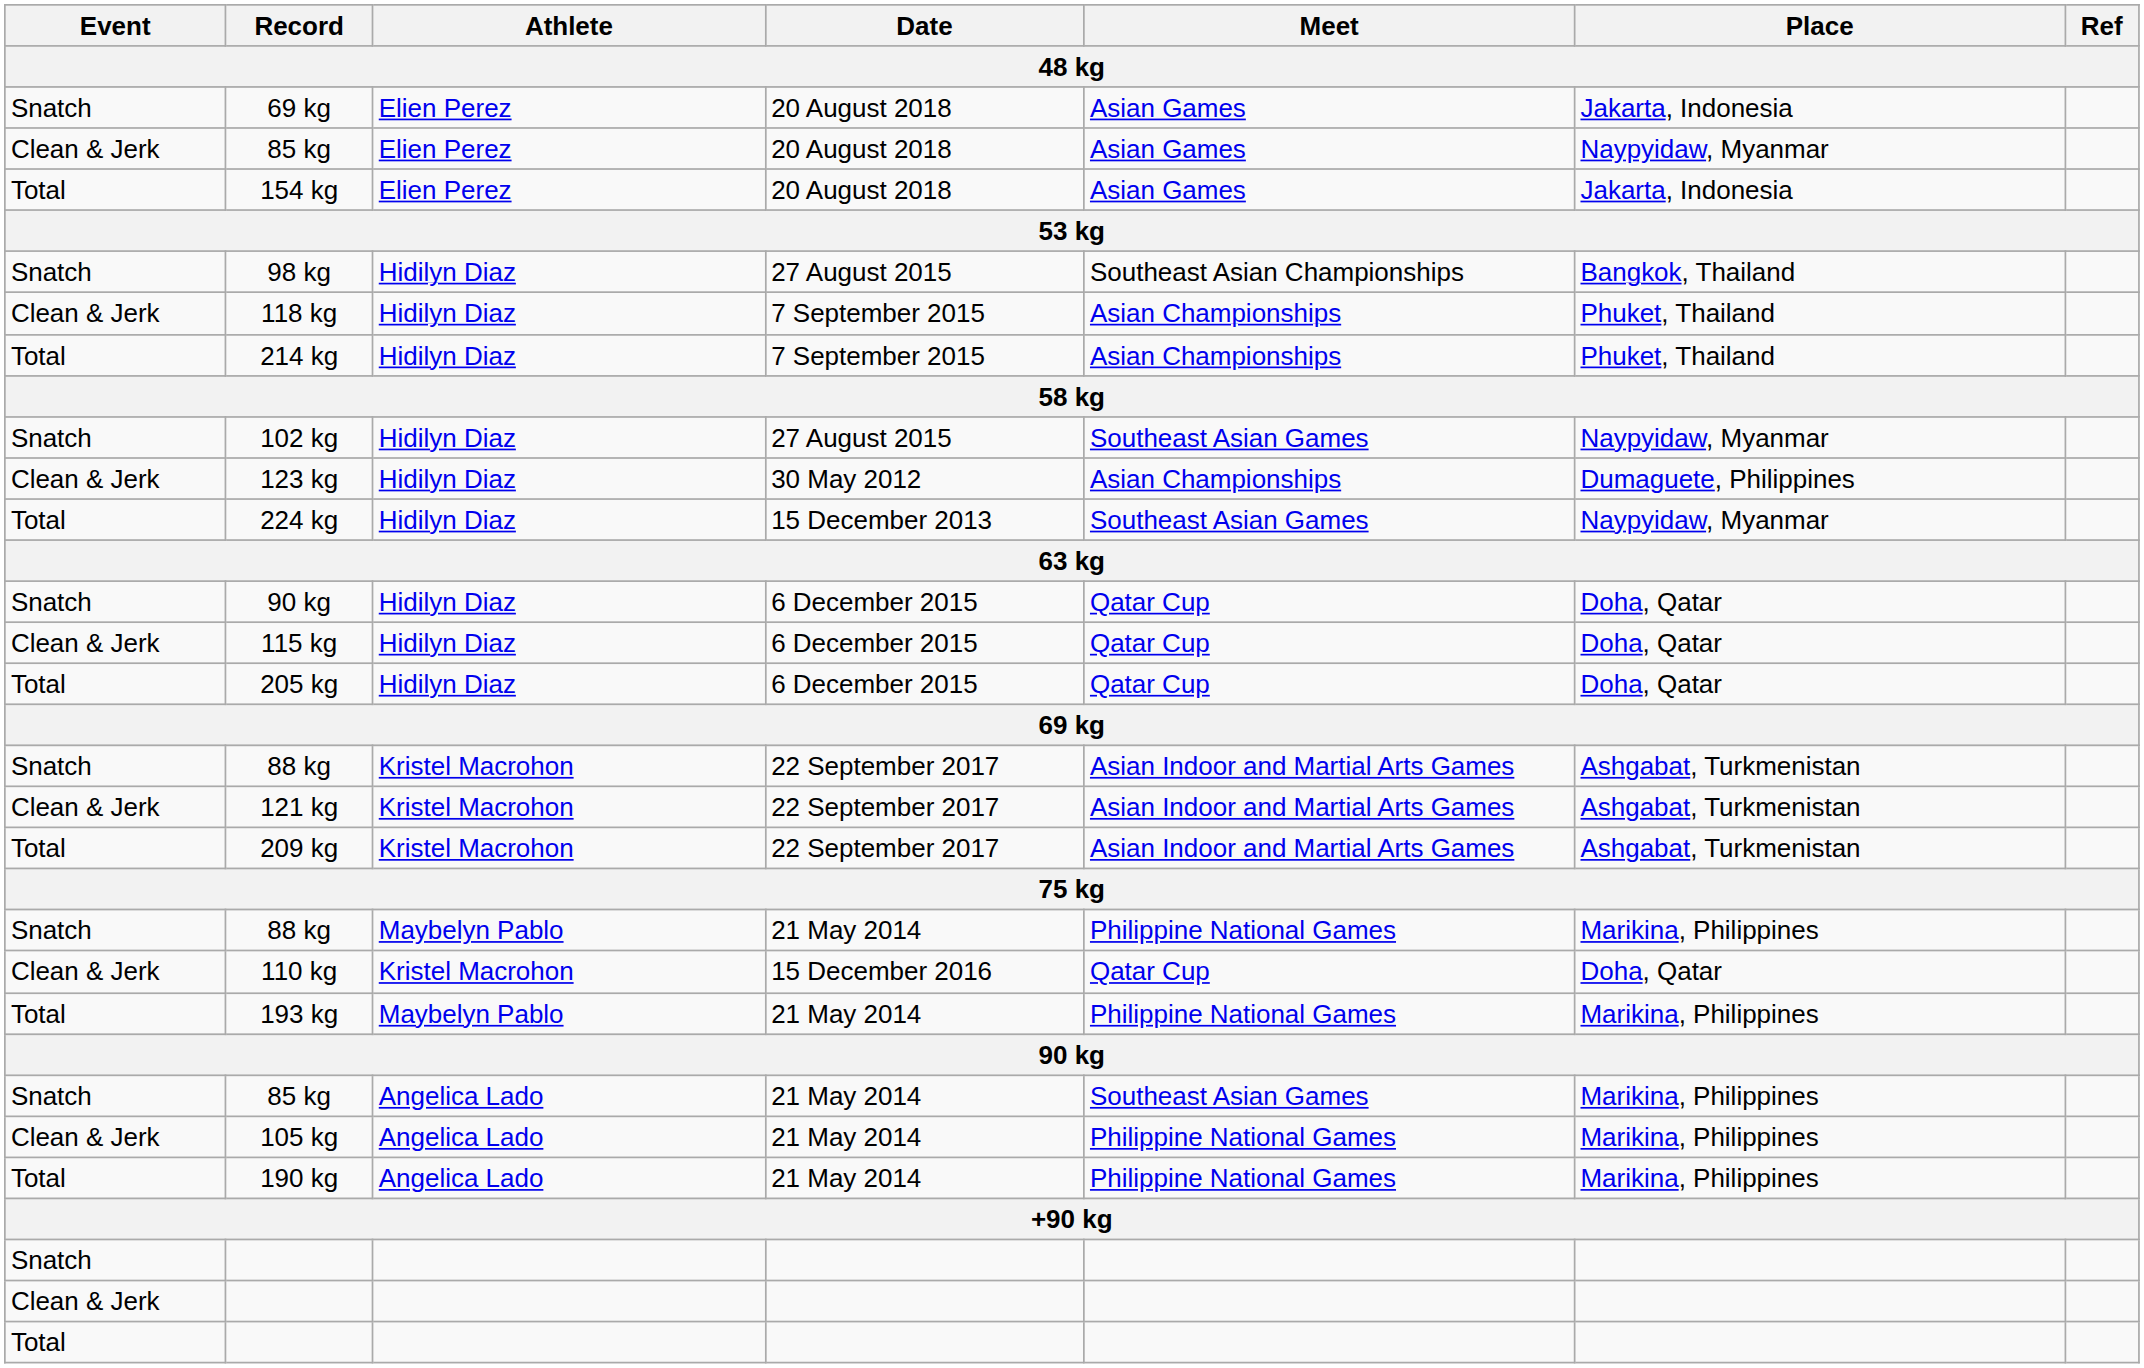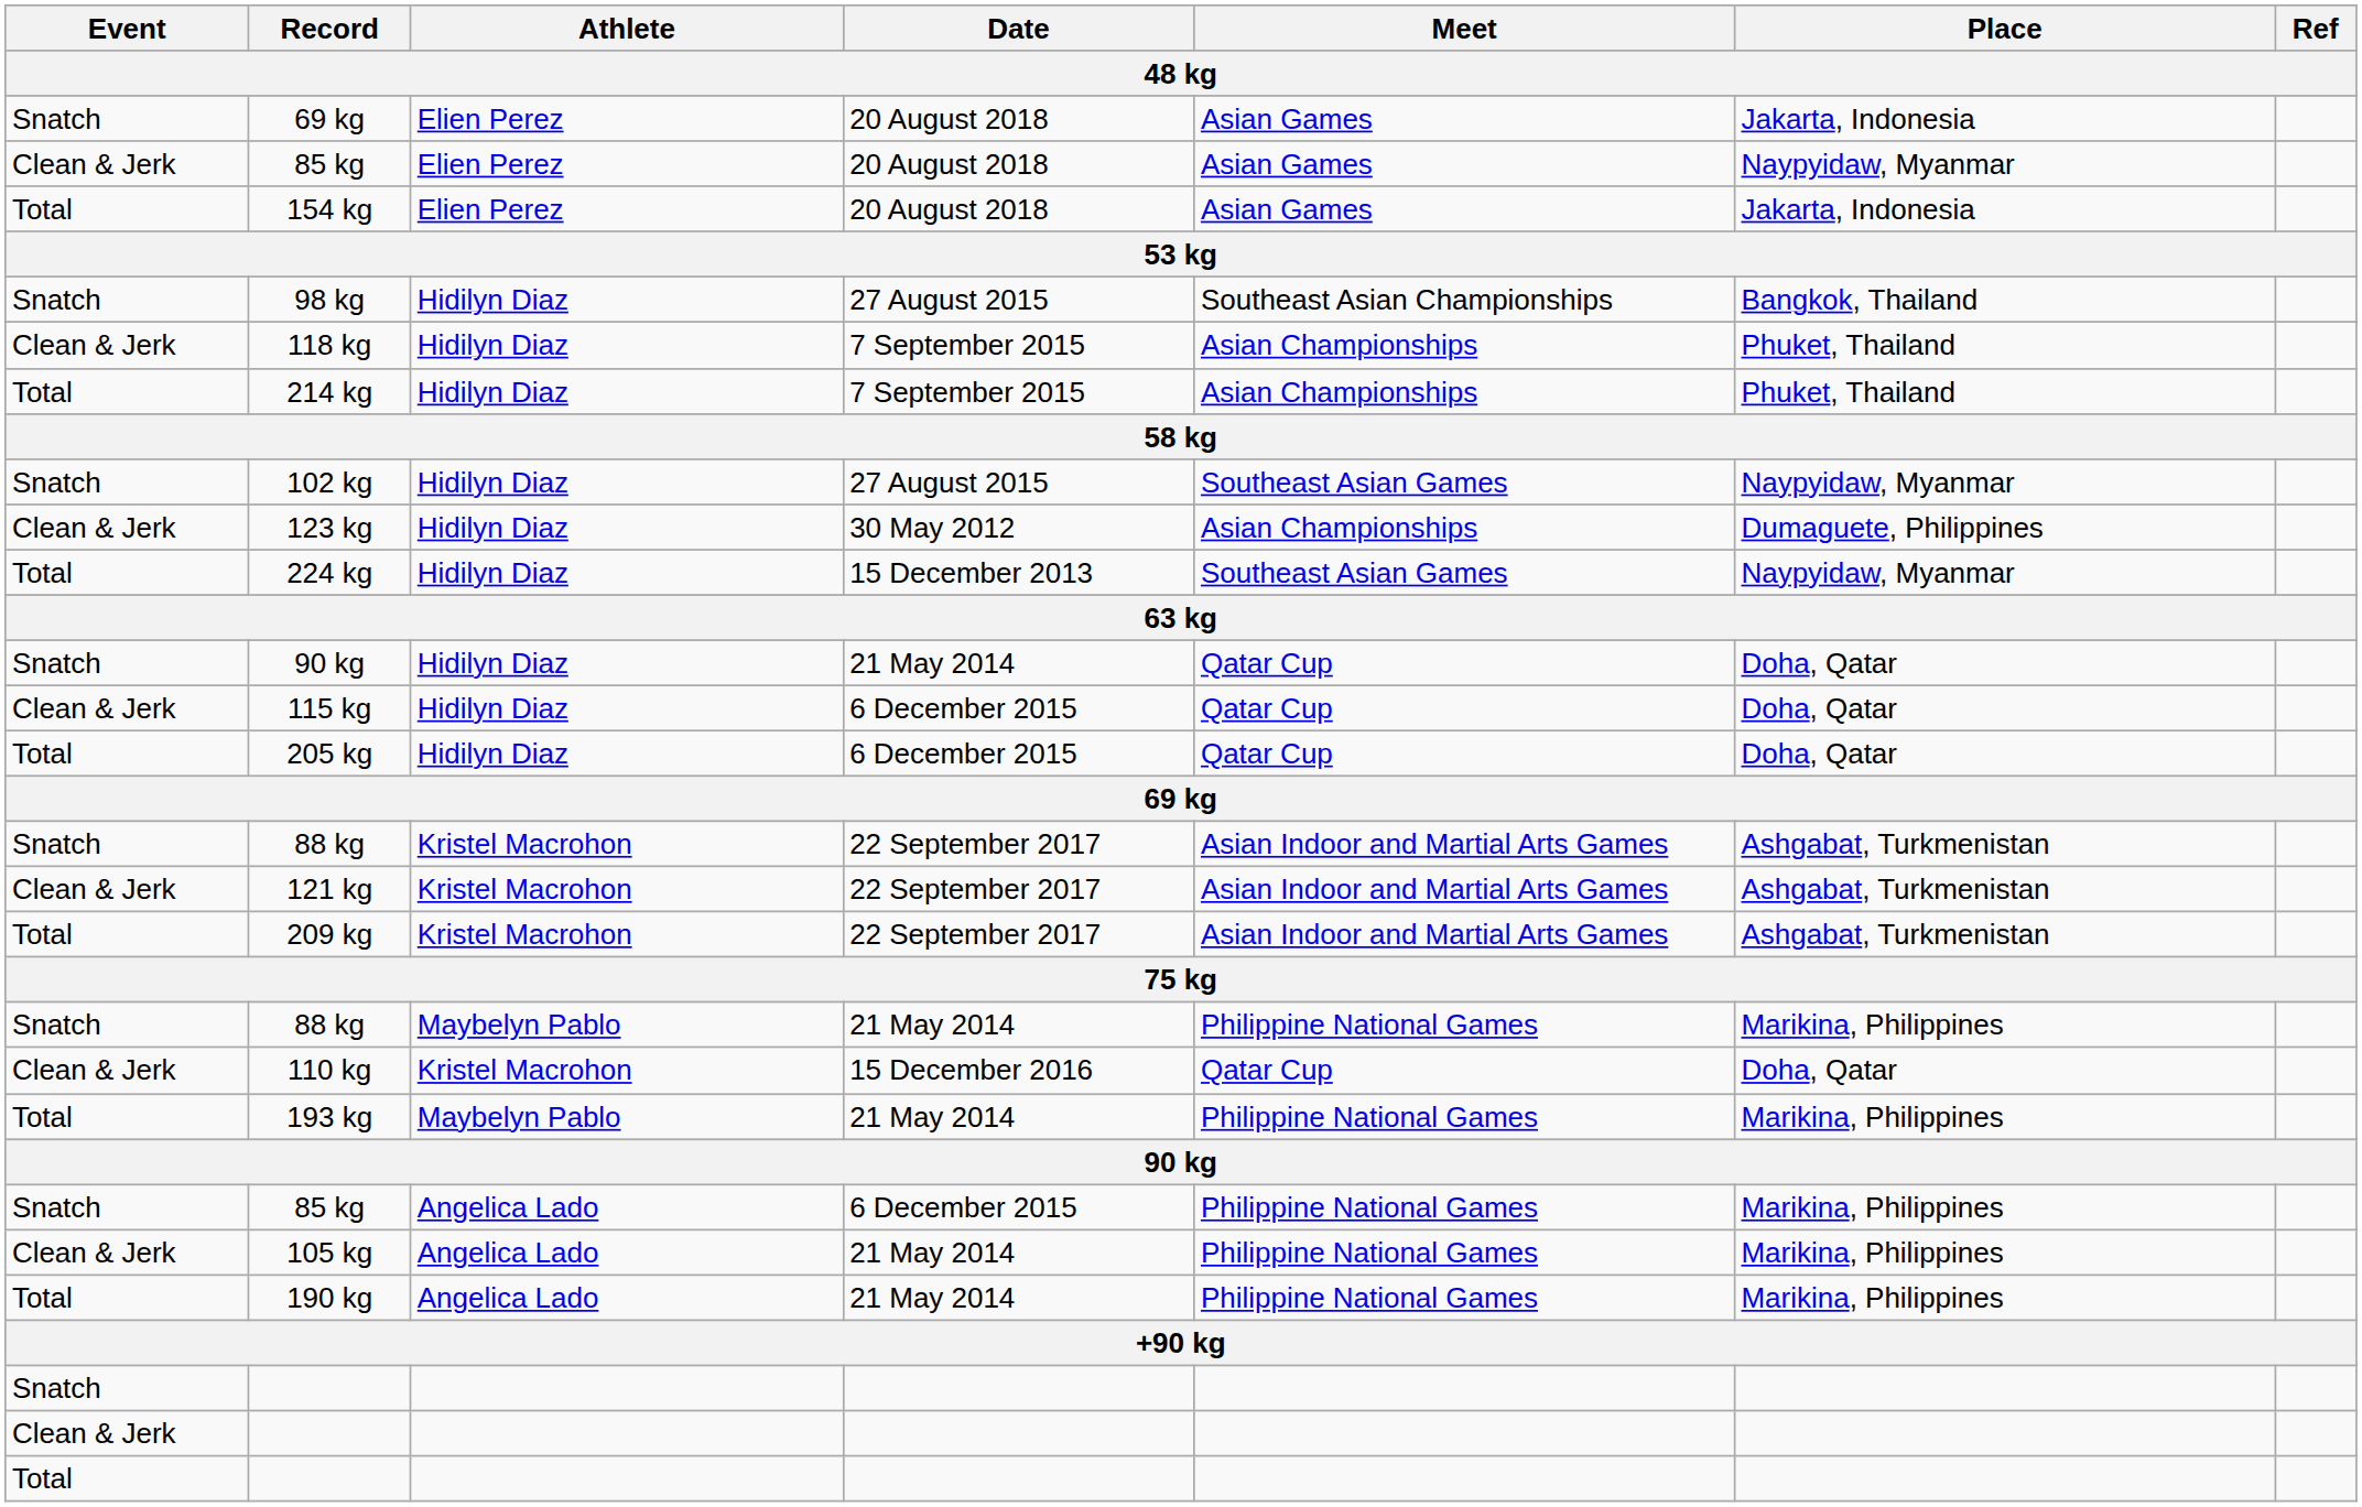Snatch / 90 kg | Date: 6 December 2015 -> 21 May 2014
Snatch / 85 kg | Date: 21 May 2014 -> 6 December 2015
Snatch / 85 kg | Meet: Southeast Asian Games -> Philippine National Games
